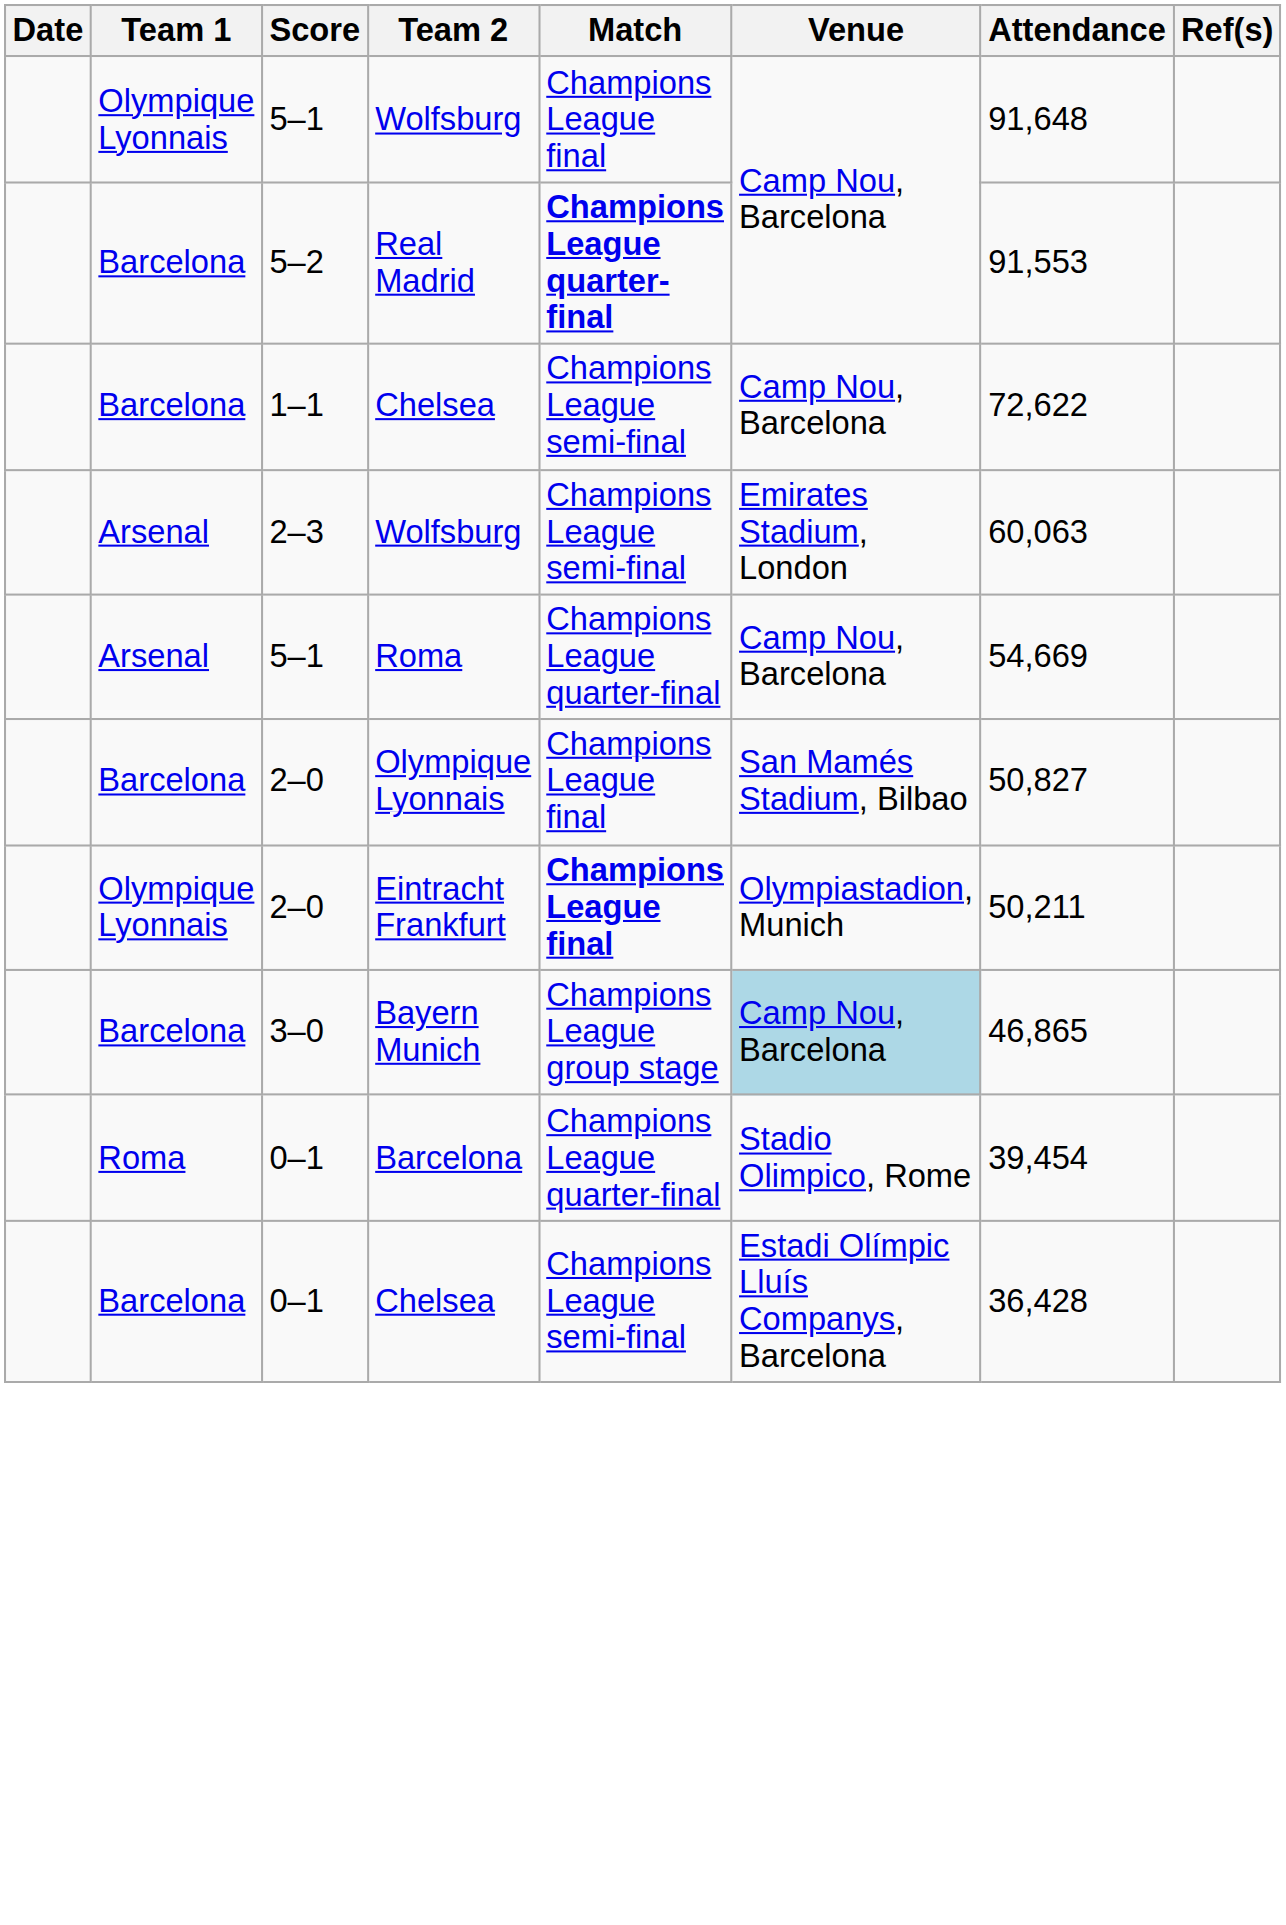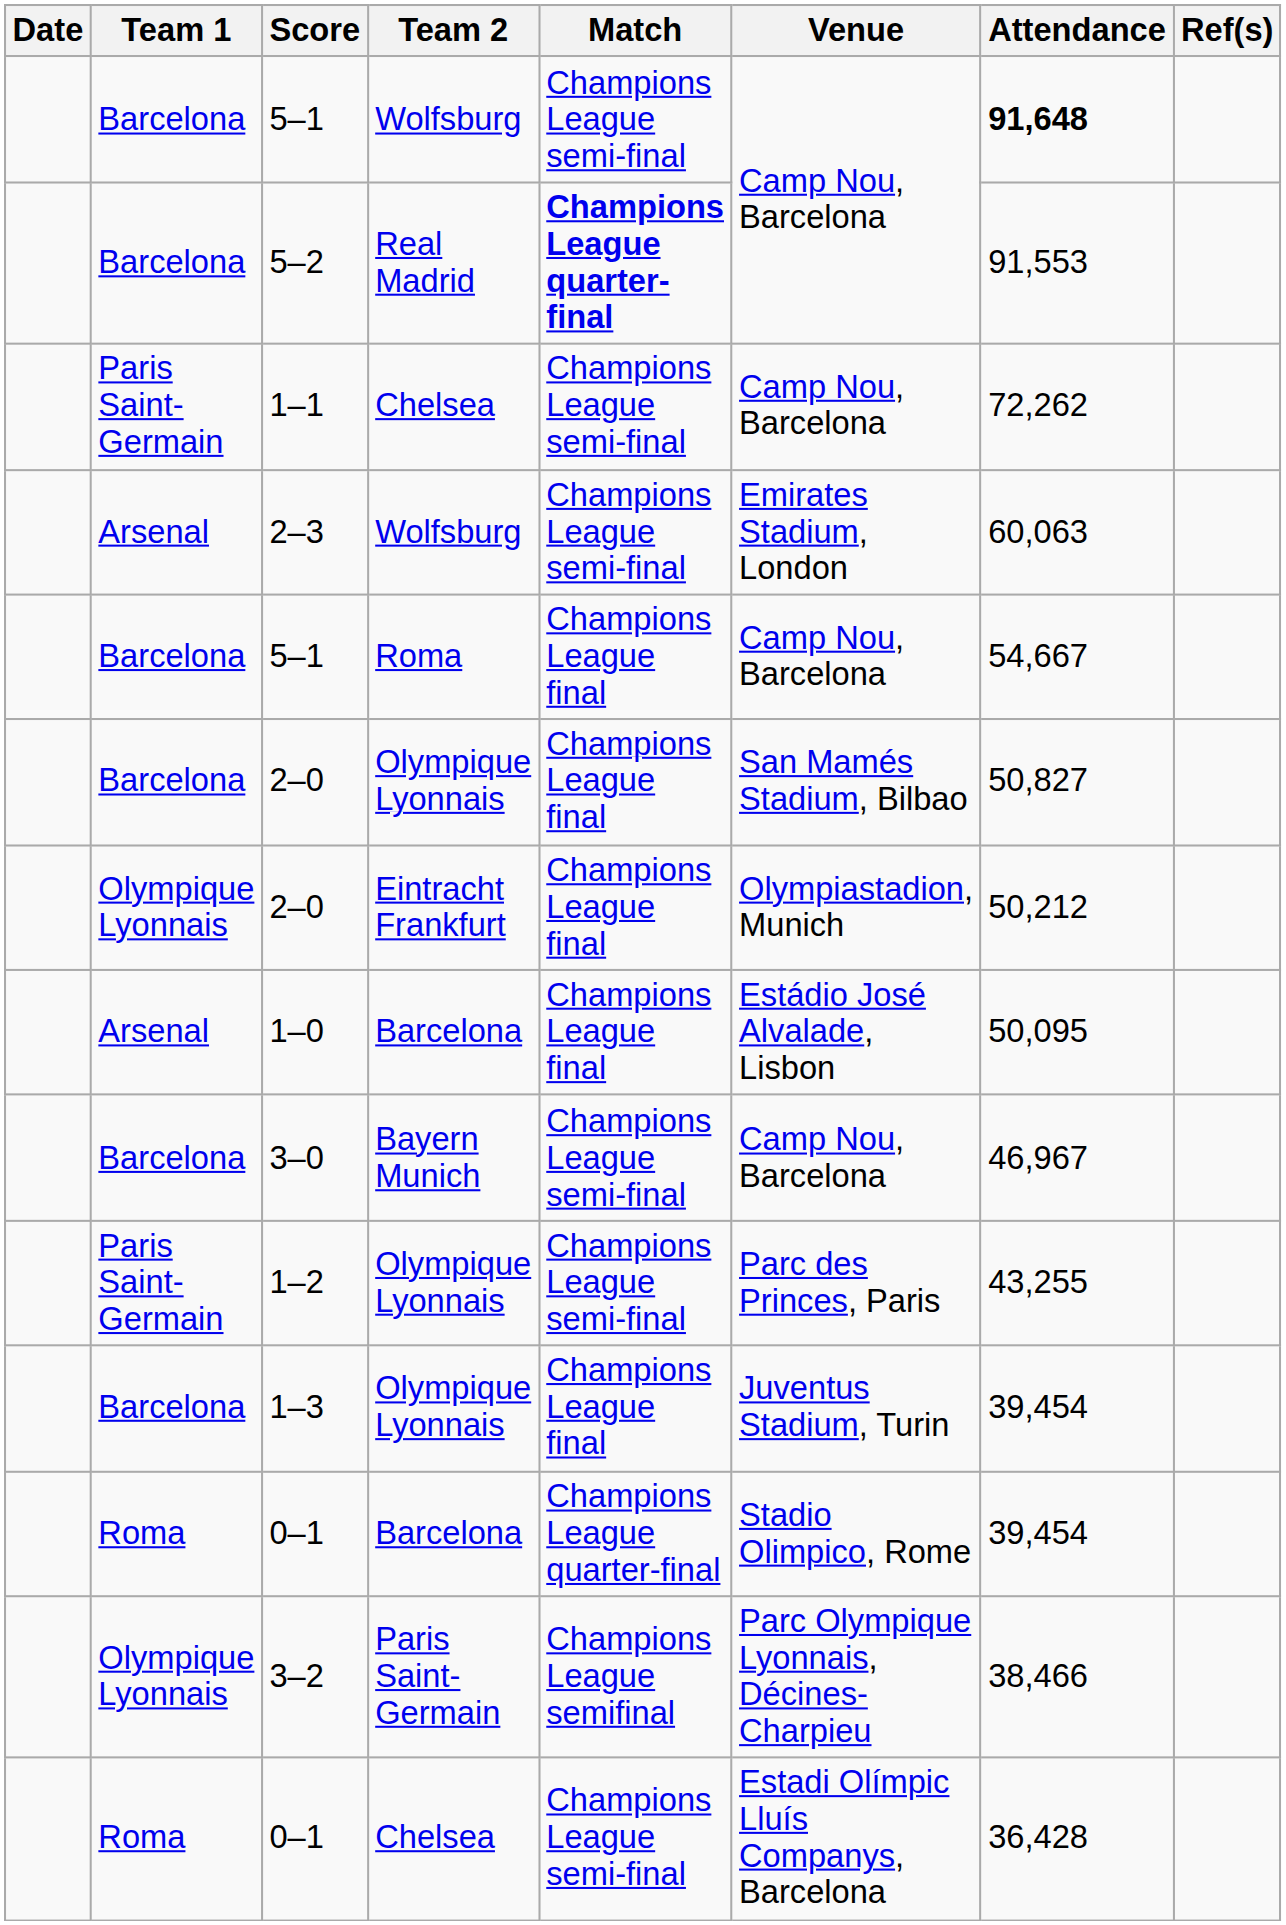5–1 / Wolfsburg | Team 1: Olympique Lyonnais -> Barcelona
5–1 / Wolfsburg | Match: Champions League final -> Champions League semi-final
5–1 / Wolfsburg | Attendance: normal -> bold
1–1 | Team 1: Barcelona -> Paris Saint-Germain
1–1 | Attendance: 72,622 -> 72,262
5–1 / Roma | Team 1: Arsenal -> Barcelona
5–1 / Roma | Match: Champions League quarter-final -> Champions League final
5–1 / Roma | Attendance: 54,669 -> 54,667
2–0 / Eintracht Frankfurt | Match: bold -> normal
2–0 / Eintracht Frankfurt | Attendance: 50,211 -> 50,212
+ row: Arsenal | 1–0 | Barcelona | Champions League final | Estádio José Alvalade, Lisbon | 50,095
3–0 | Match: Champions League group stage -> Champions League semi-final
3–0 | Venue: lightblue background -> no background
3–0 | Attendance: 46,865 -> 46,967
+ row: Paris Saint-Germain | 1–2 | Olympique Lyonnais | Champions League semi-final | Parc des Princes, Paris | 43,255
+ row: Barcelona | 1–3 | Olympique Lyonnais | Champions League final | Juventus Stadium, Turin | 39,454
+ row: Olympique Lyonnais | 3–2 | Paris Saint-Germain | Champions League semifinal | Parc Olympique Lyonnais, Décines-Charpieu | 38,466
0–1 / Chelsea | Team 1: Barcelona -> Roma
